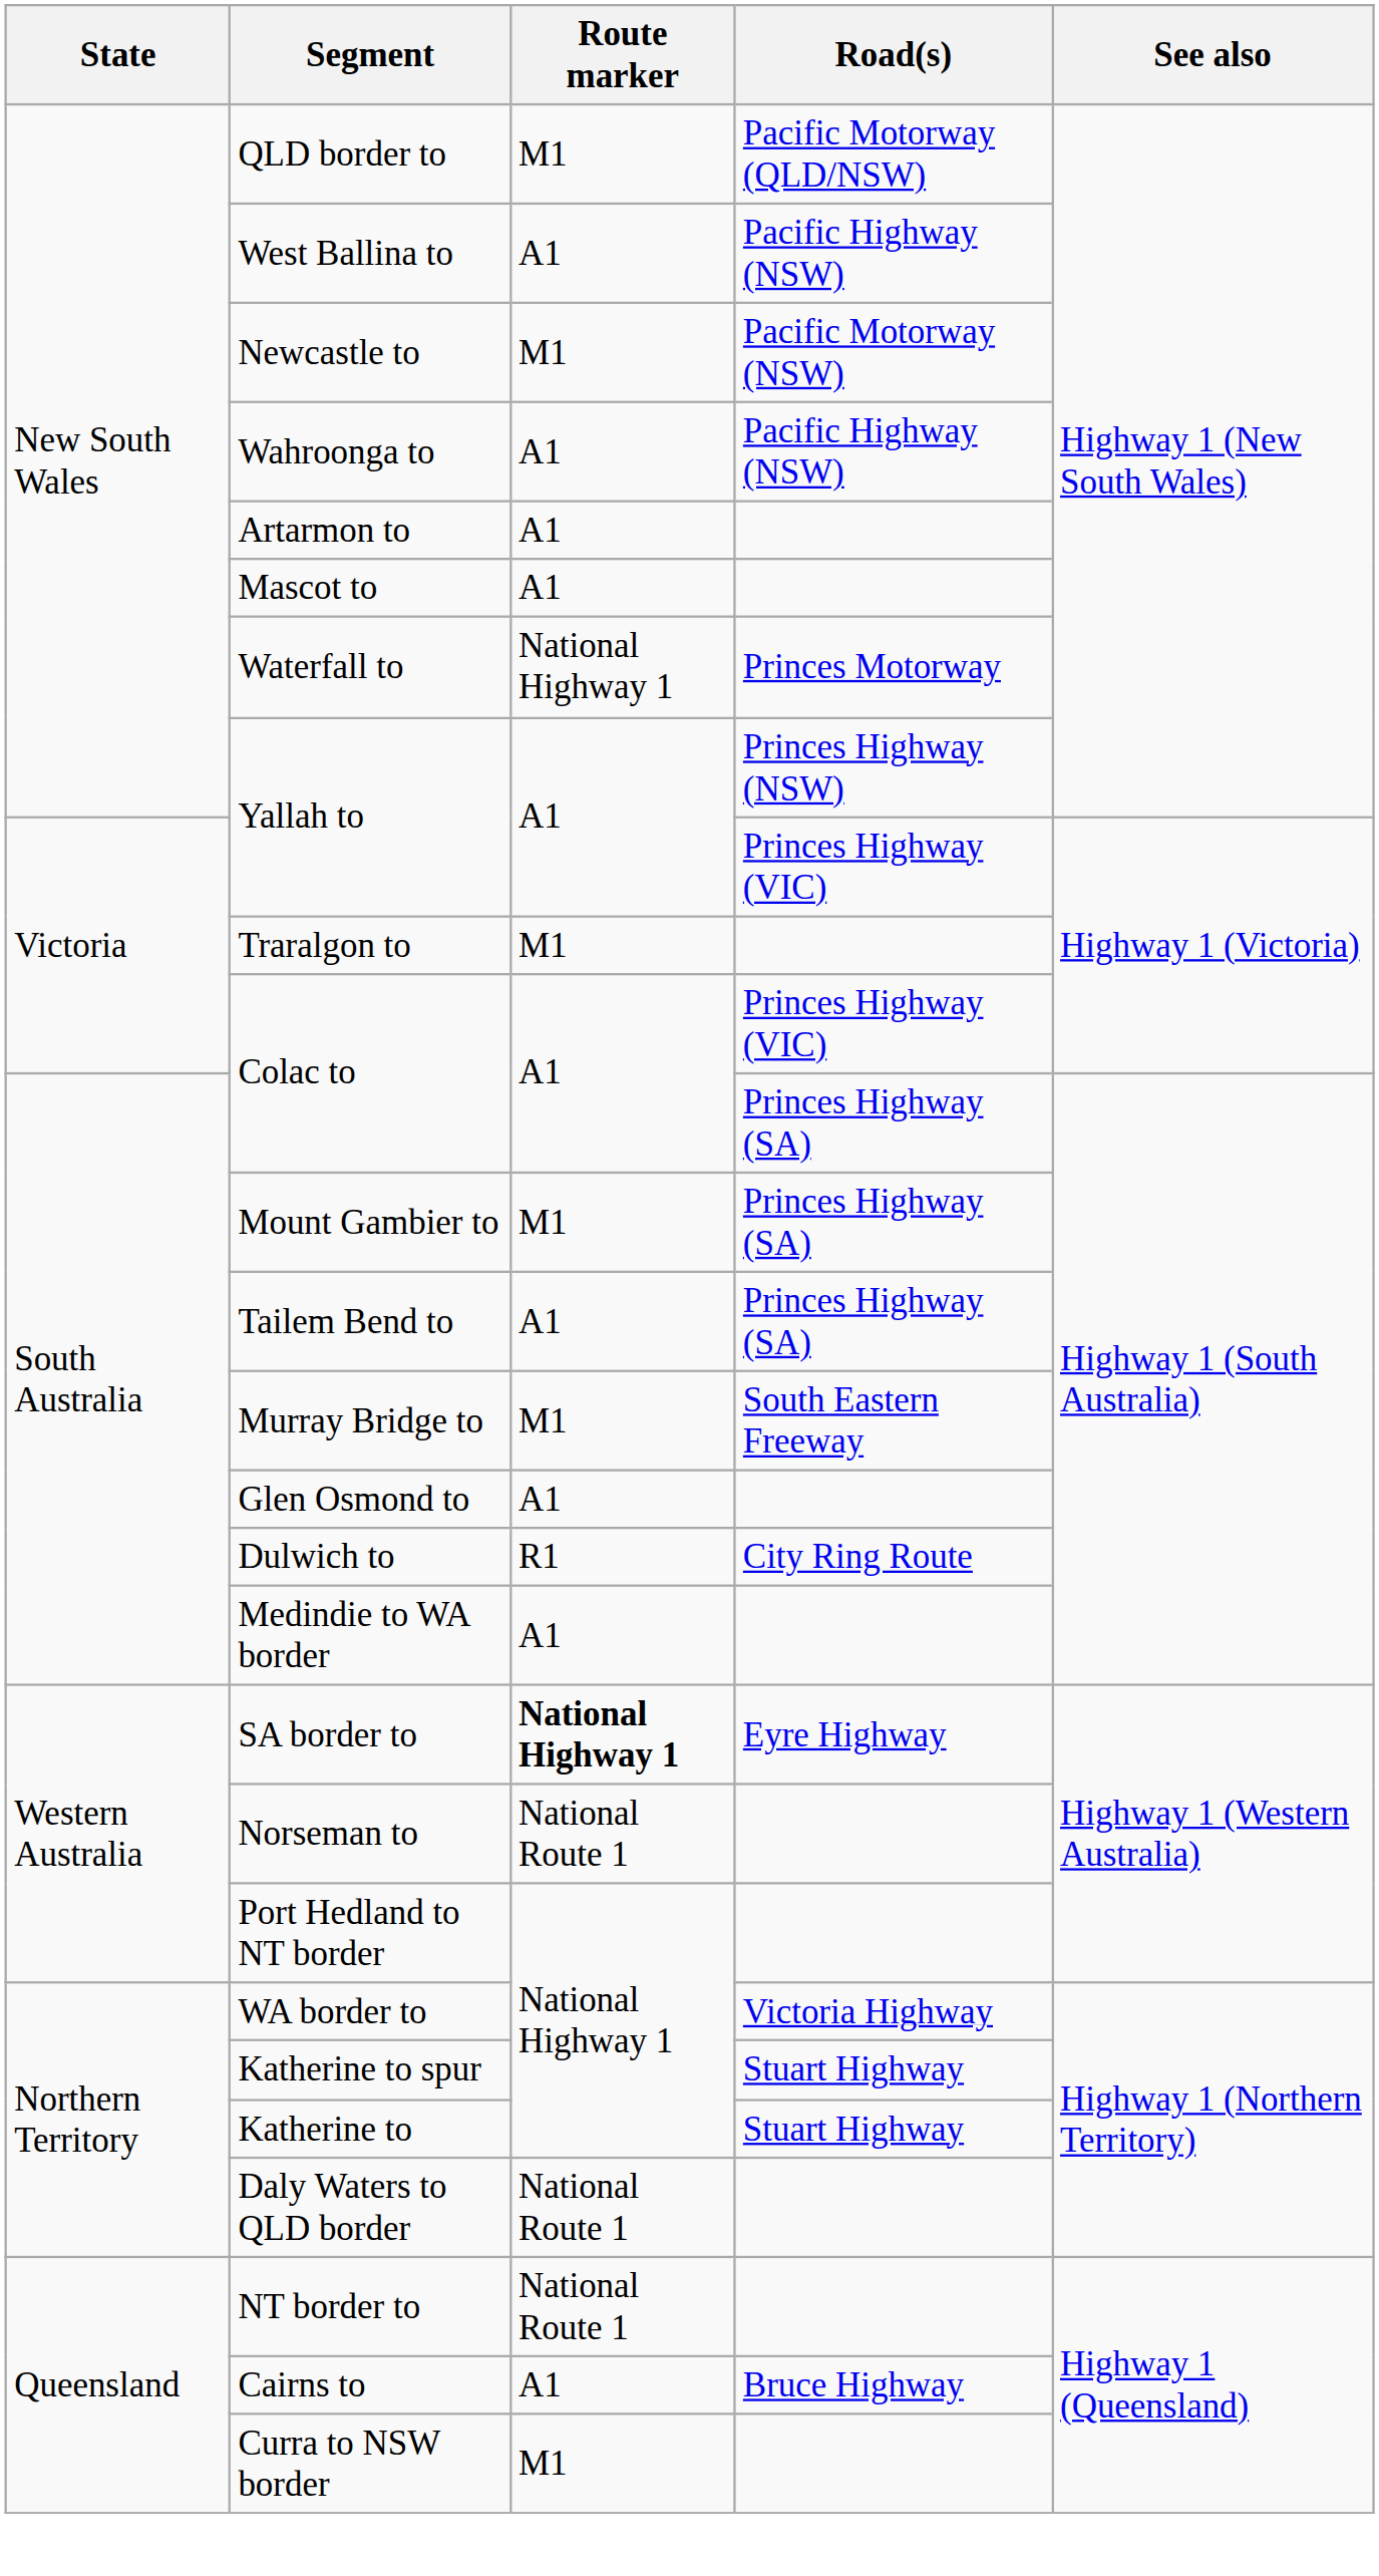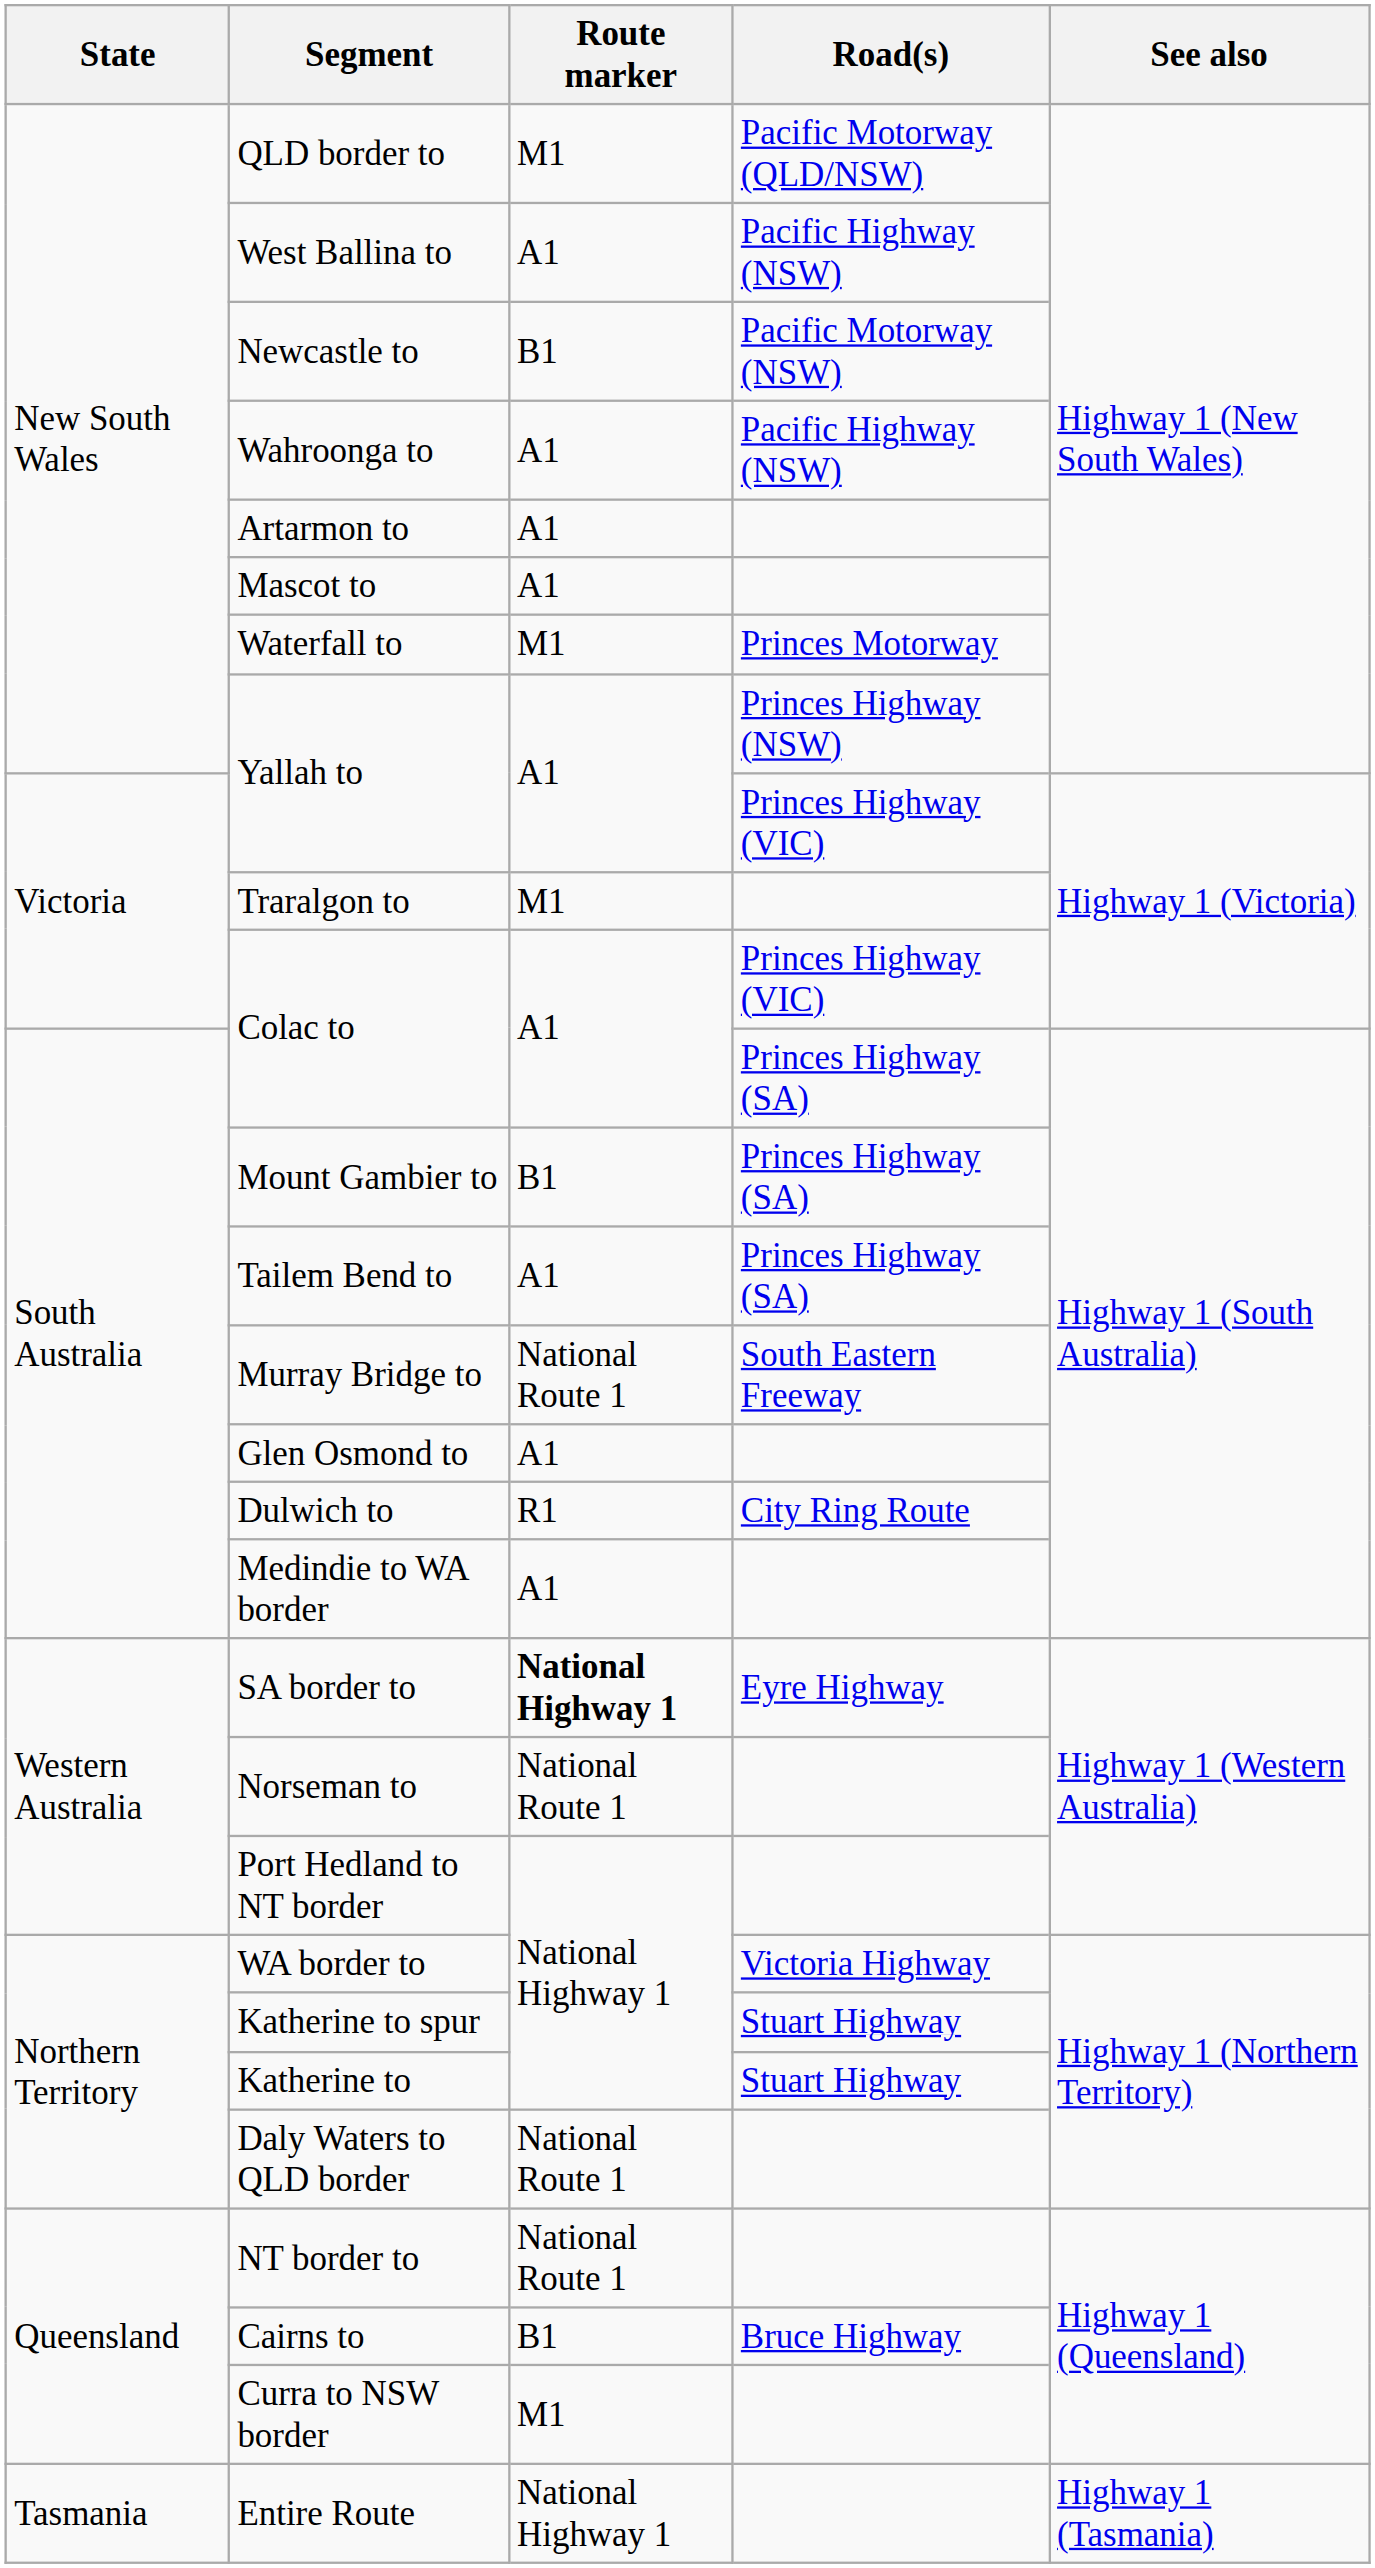Newcastle to | Route marker: M1 -> B1
Waterfall to | Route marker: National Highway 1 -> M1
Mount Gambier to | Route marker: M1 -> B1
Murray Bridge to | Route marker: M1 -> National Route 1
Cairns to | Route marker: A1 -> B1
+ row: Tasmania | Entire Route | National Highway 1 | Highway 1 (Tasmania)
